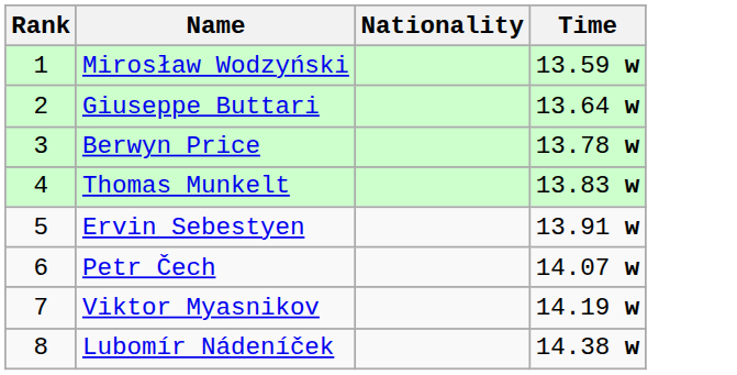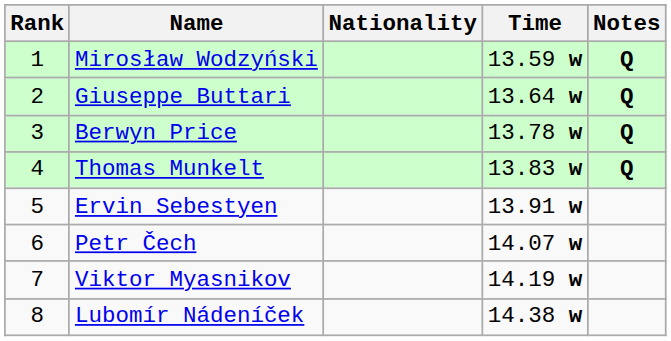+ column: Notes | Q | Q | Q | Q
